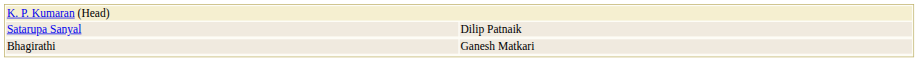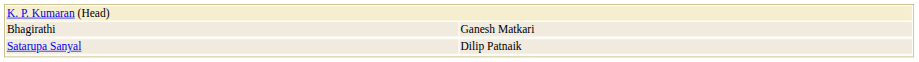rows swapped: Satarupa Sanyal <-> Bhagirathi
